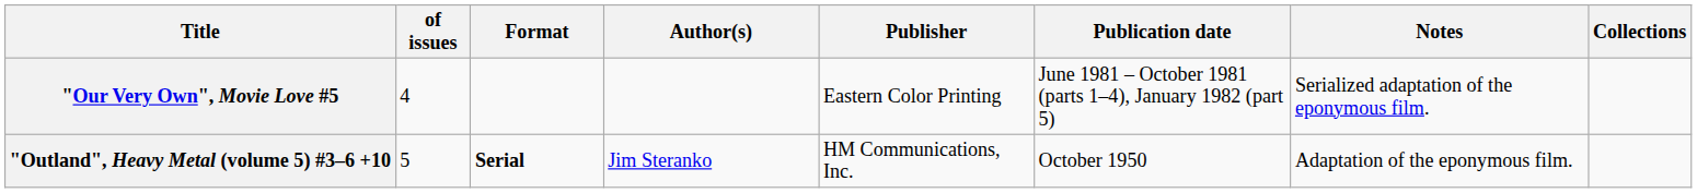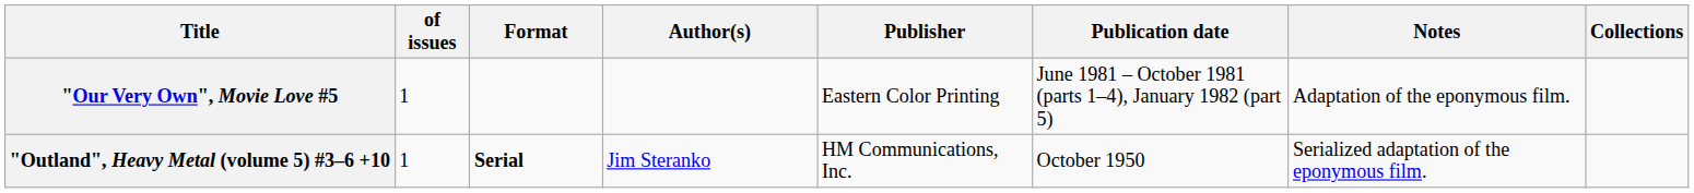"Our Very Own", Movie Love #5 | of issues: 4 -> 1
"Our Very Own", Movie Love #5 | Notes: Serialized adaptation of the eponymous film. -> Adaptation of the eponymous film.
"Outland", Heavy Metal (volume 5) #3–6 +10 | of issues: 5 -> 1
"Outland", Heavy Metal (volume 5) #3–6 +10 | Notes: Adaptation of the eponymous film. -> Serialized adaptation of the eponymous film.
